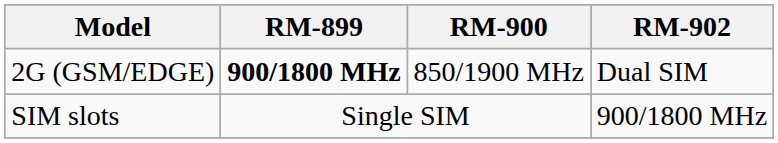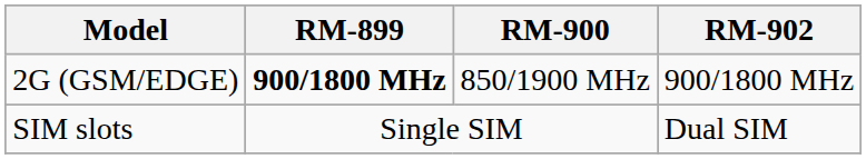2G (GSM/EDGE) | RM-902: Dual SIM -> 900/1800 MHz
SIM slots | RM-902: 900/1800 MHz -> Dual SIM
